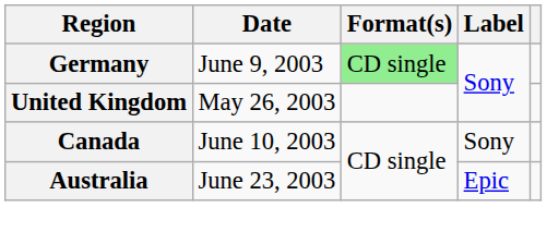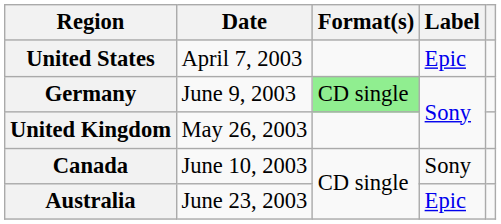+ row: United States | April 7, 2003 | Epic
